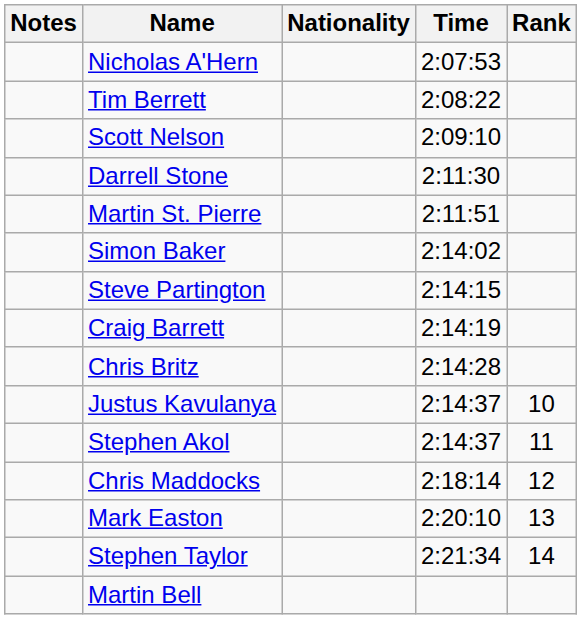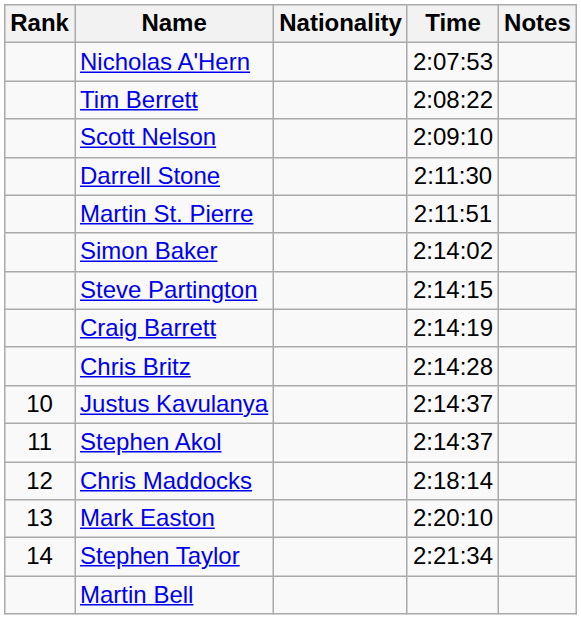columns swapped: Rank <-> Notes
